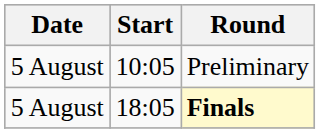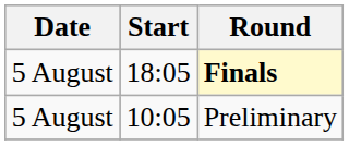rows swapped: Preliminary <-> Finals
